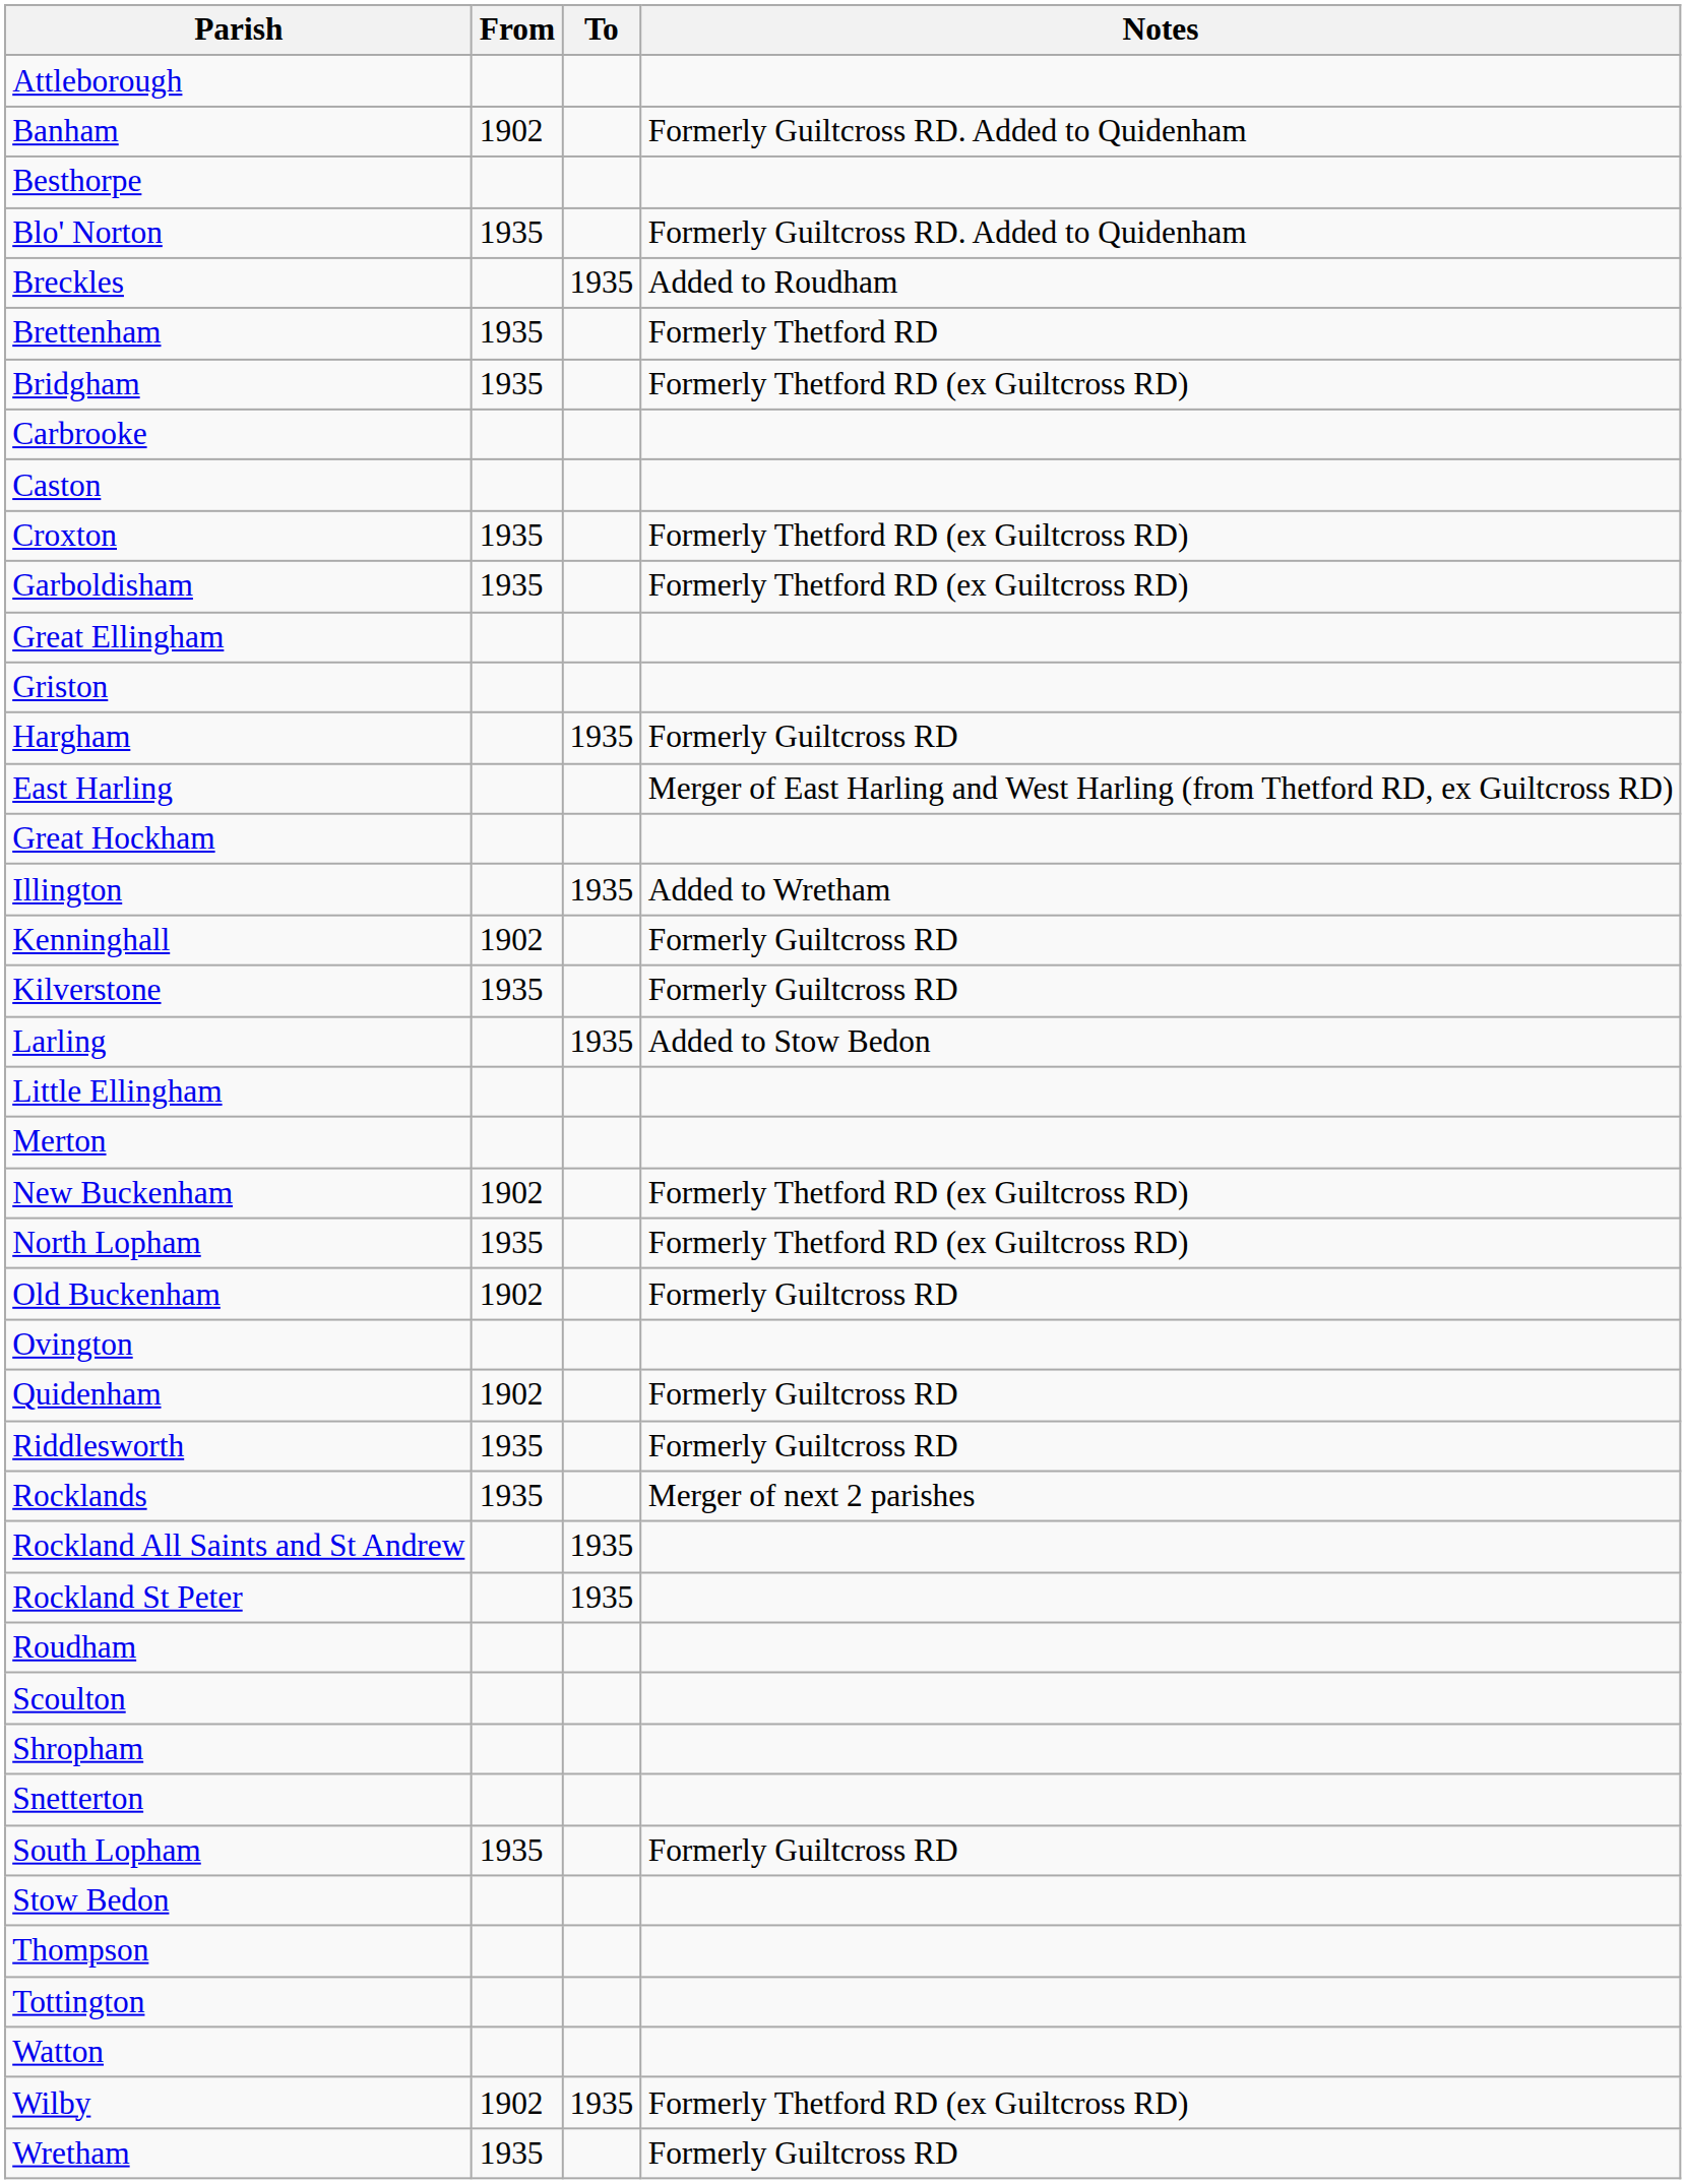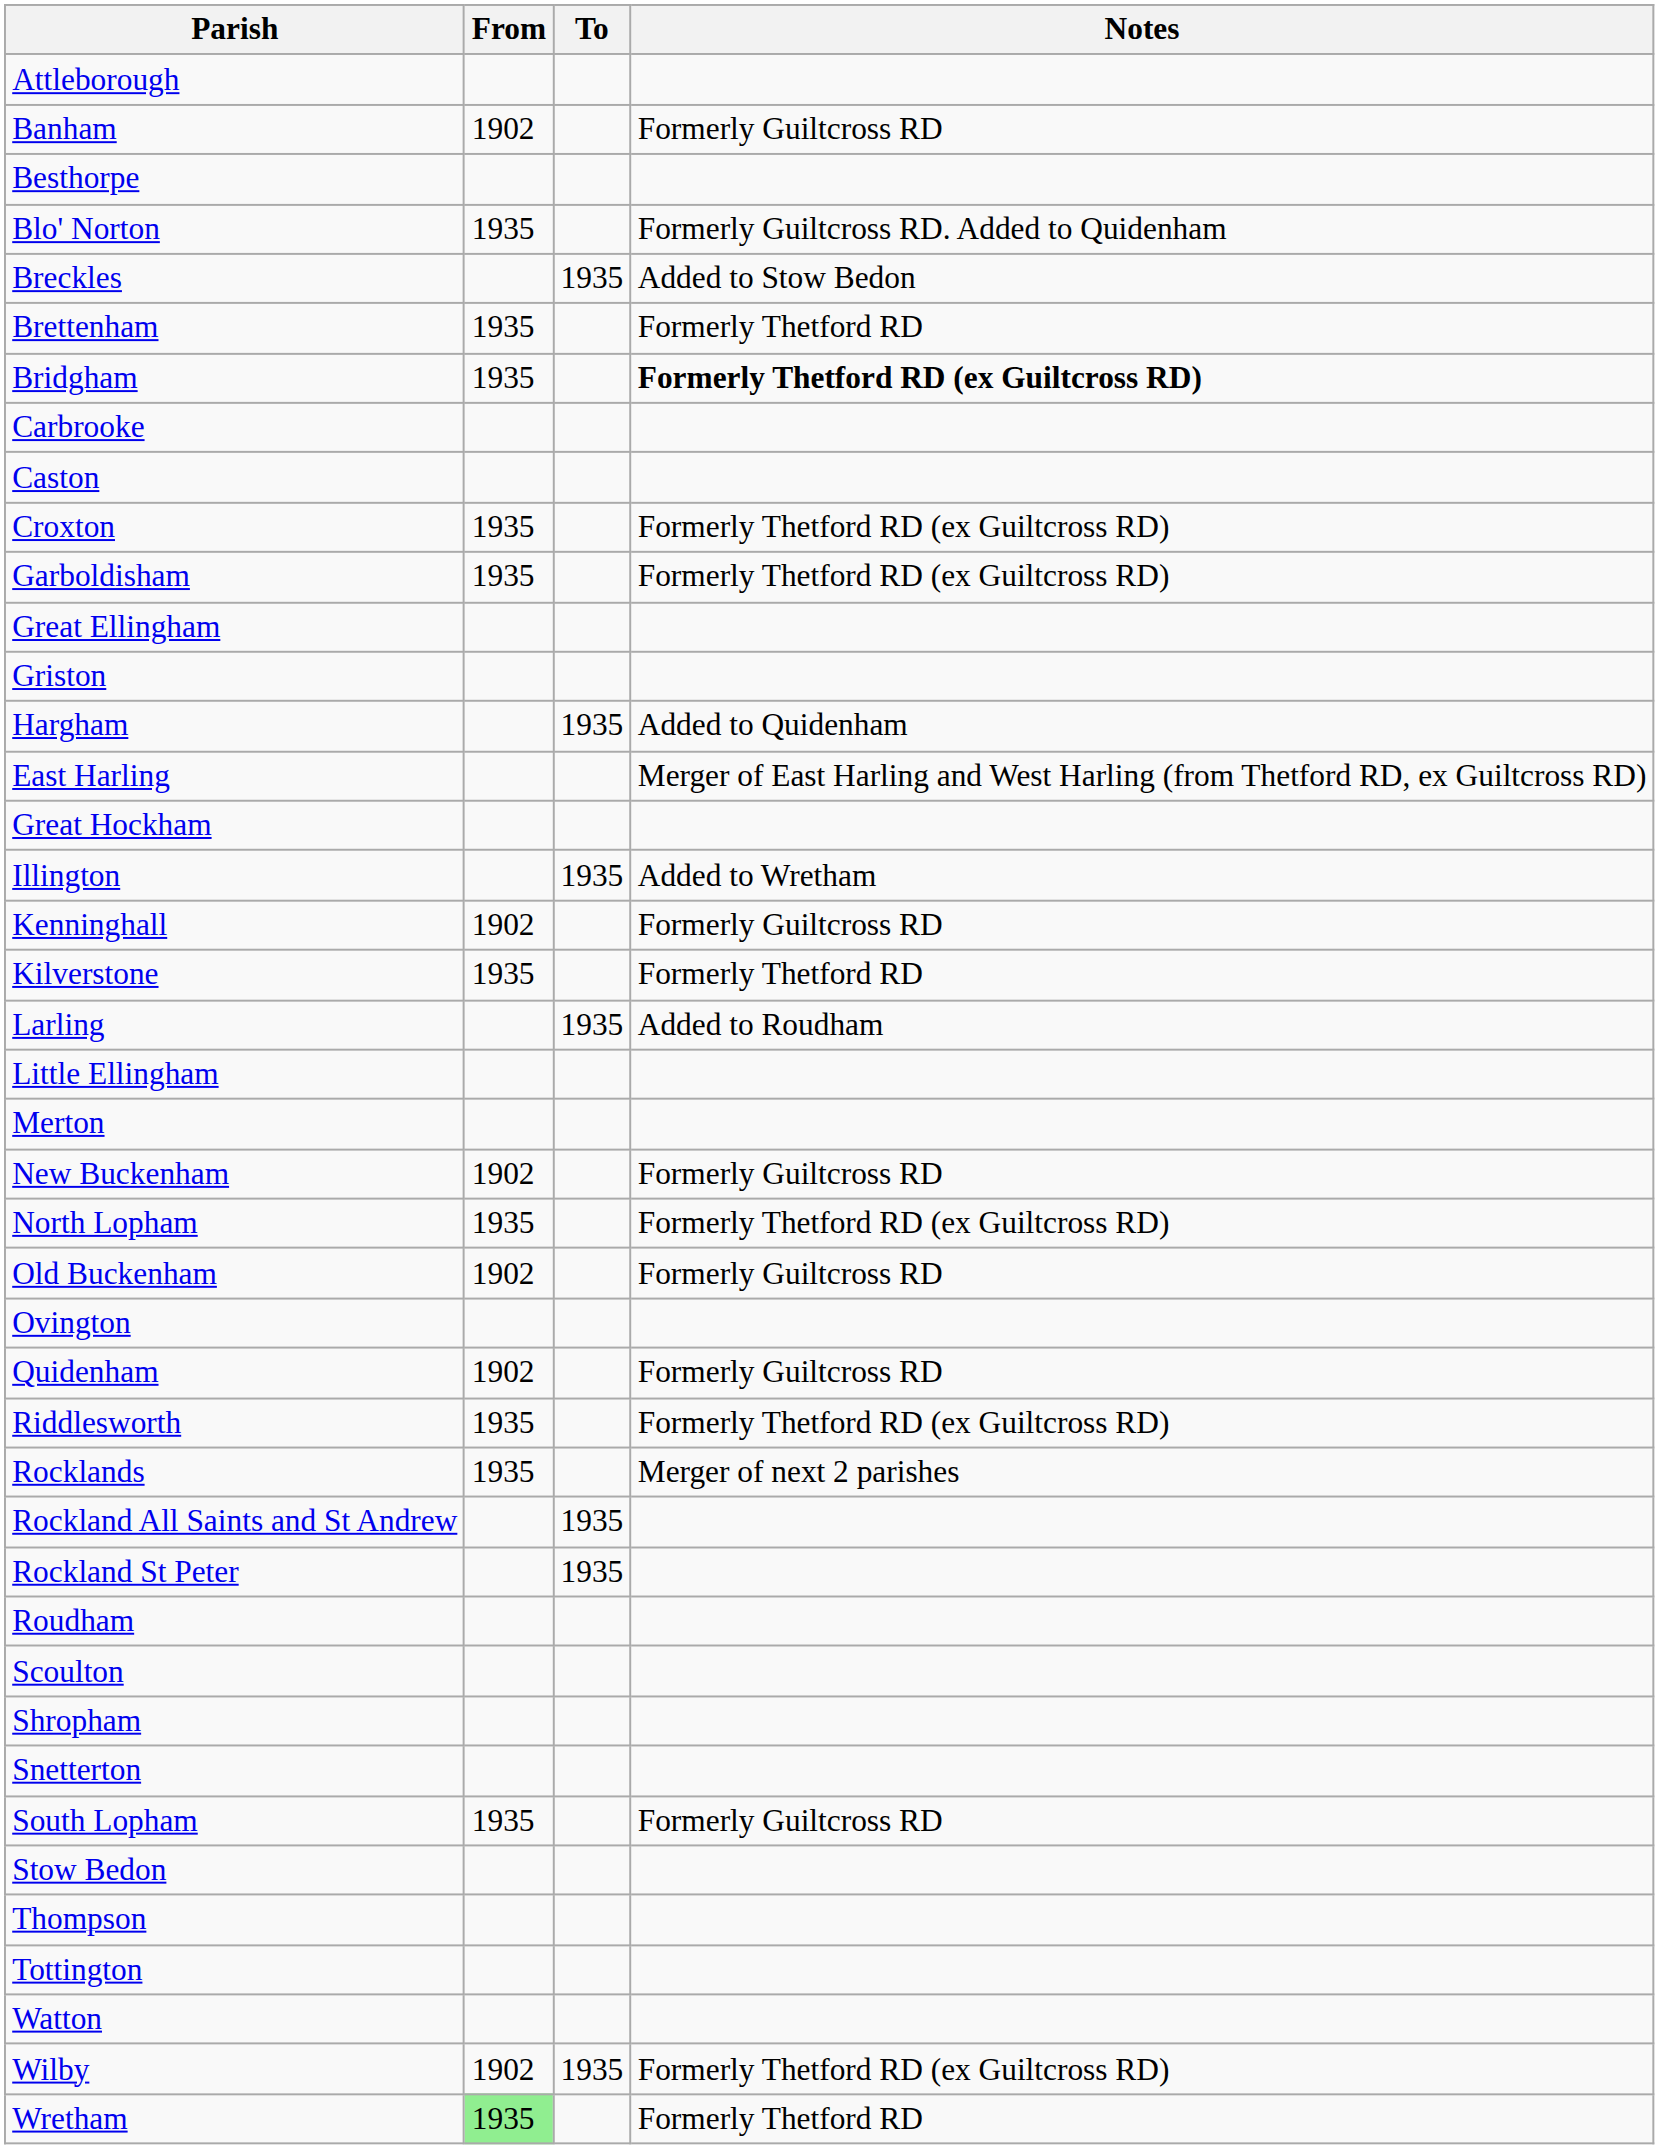Banham | Notes: Formerly Guiltcross RD. Added to Quidenham -> Formerly Guiltcross RD
Breckles | Notes: Added to Roudham -> Added to Stow Bedon
Bridgham | Notes: normal -> bold
Hargham | Notes: Formerly Guiltcross RD -> Added to Quidenham
Kilverstone | Notes: Formerly Guiltcross RD -> Formerly Thetford RD
Larling | Notes: Added to Stow Bedon -> Added to Roudham
New Buckenham | Notes: Formerly Thetford RD (ex Guiltcross RD) -> Formerly Guiltcross RD
Riddlesworth | Notes: Formerly Guiltcross RD -> Formerly Thetford RD (ex Guiltcross RD)
Wretham | From: no background -> lightgreen background
Wretham | Notes: Formerly Guiltcross RD -> Formerly Thetford RD
